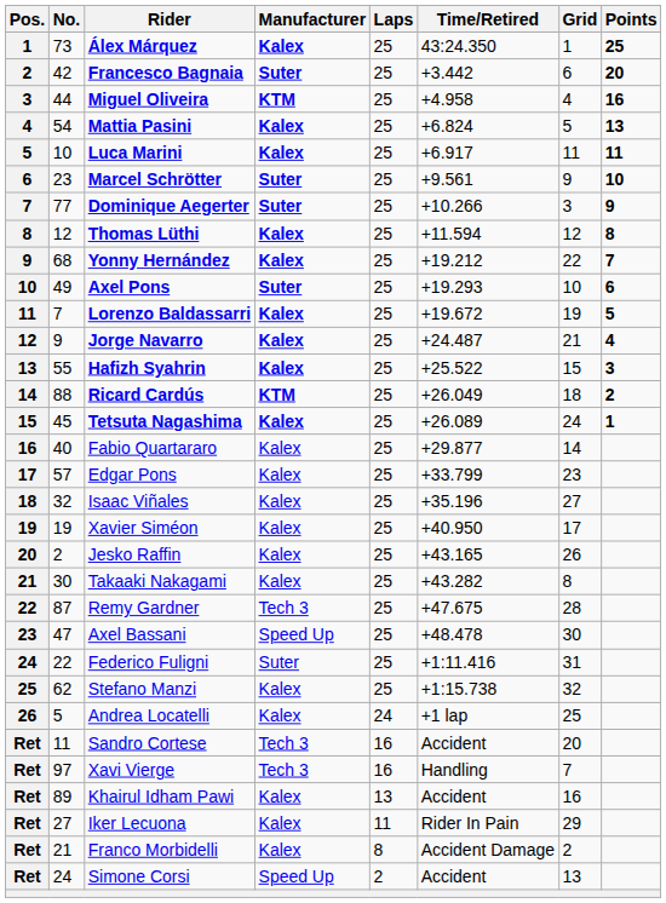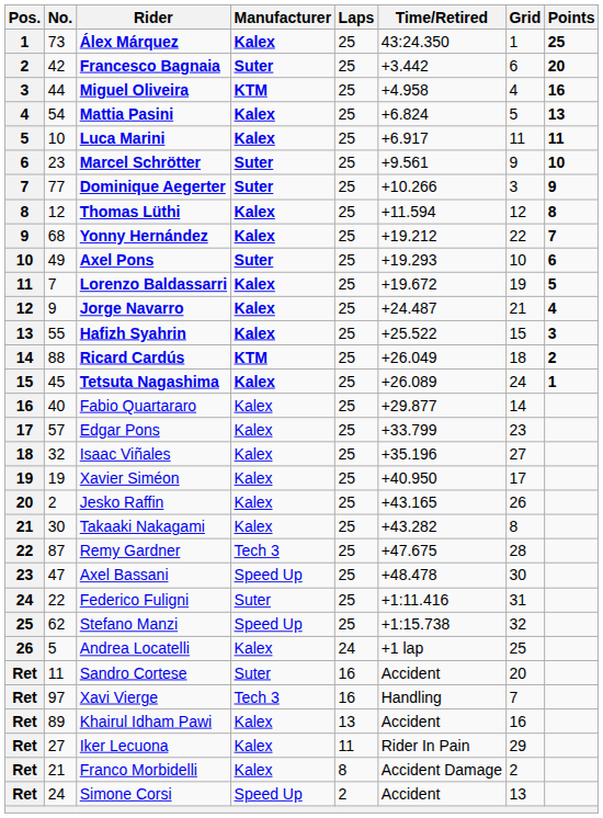Stefano Manzi | Manufacturer: Kalex -> Speed Up
Sandro Cortese | Manufacturer: Tech 3 -> Suter
